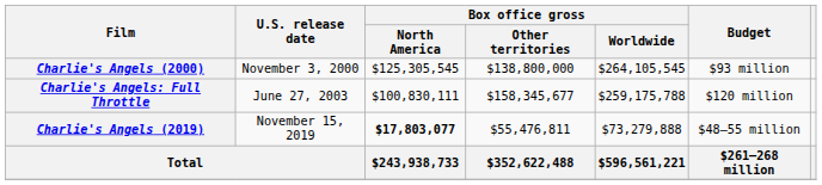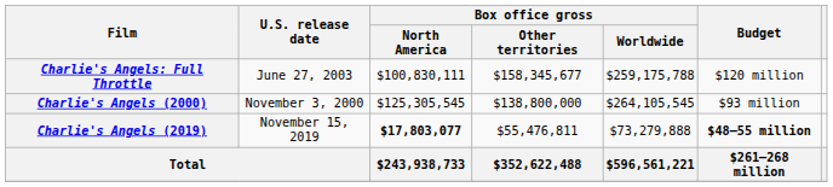rows swapped: Charlie's Angels (2000) <-> Charlie's Angels: Full Throttle
Charlie's Angels (2019) | Budget: normal -> bold
